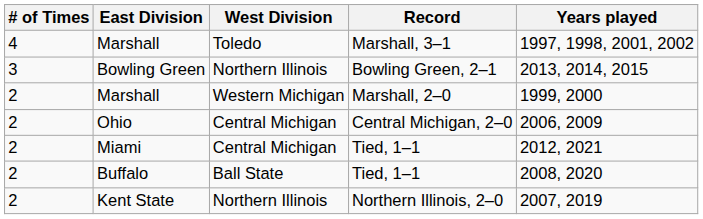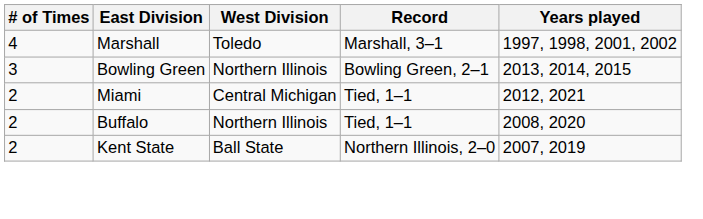- row: 2 | Marshall | Western Michigan | Marshall, 2–0 | 1999, 2000
- row: 2 | Ohio | Central Michigan | Central Michigan, 2–0 | 2006, 2009
Buffalo | West Division: Ball State -> Northern Illinois
Kent State | West Division: Northern Illinois -> Ball State
